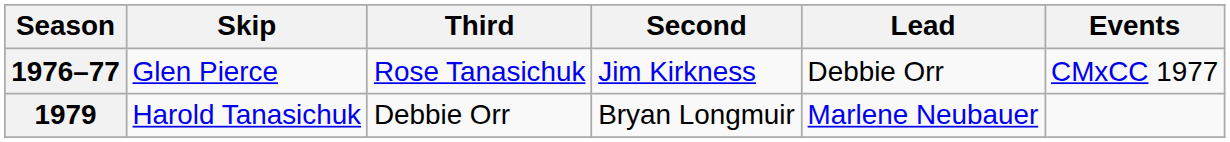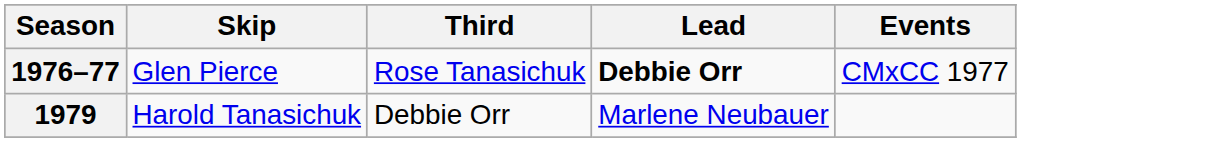- column: Second | Jim Kirkness | Bryan Longmuir
1976–77 | Lead: normal -> bold
